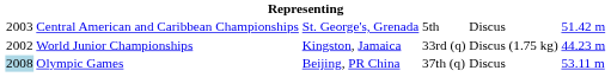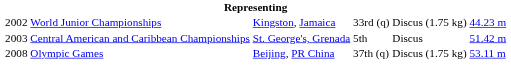rows swapped: World Junior Championships <-> Central American and Caribbean Championships
Olympic Games | column 1: lightblue background -> no background
Olympic Games | column 5: Discus -> Discus (1.75 kg)
